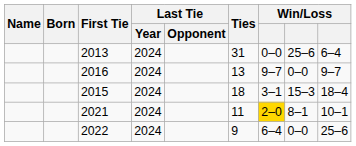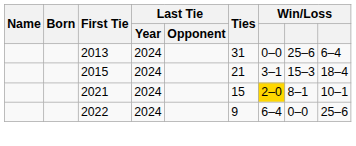- row: 2016 | 2024 | 13 | 9–7 | 0–0 | 9–7
2015 | Ties: 18 -> 21
2021 | Ties: 11 -> 15
